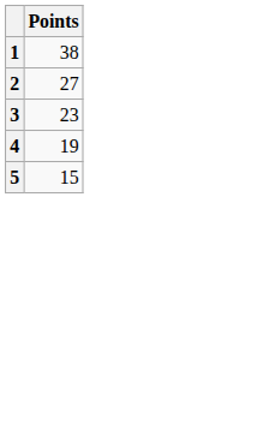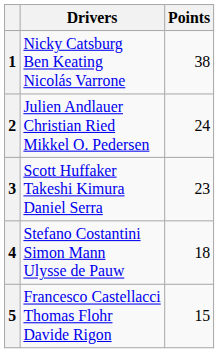+ column: Drivers | Nicky Catsburg Ben Keating Nicolás Varrone | Julien Andlauer Christian Ried Mikkel O. Pedersen | Scott Huffaker Takeshi Kimura Daniel Serra | Stefano Costantini Simon Mann Ulysse de Pauw | Francesco Castellacci Thomas Flohr Davide Rigon
2 | Points: 27 -> 24
4 | Points: 19 -> 18
